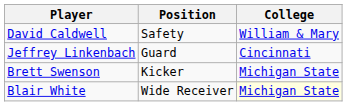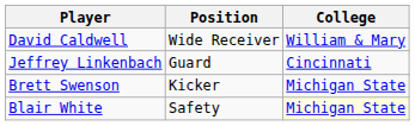David Caldwell | Position: Safety -> Wide Receiver
Blair White | Position: Wide Receiver -> Safety
